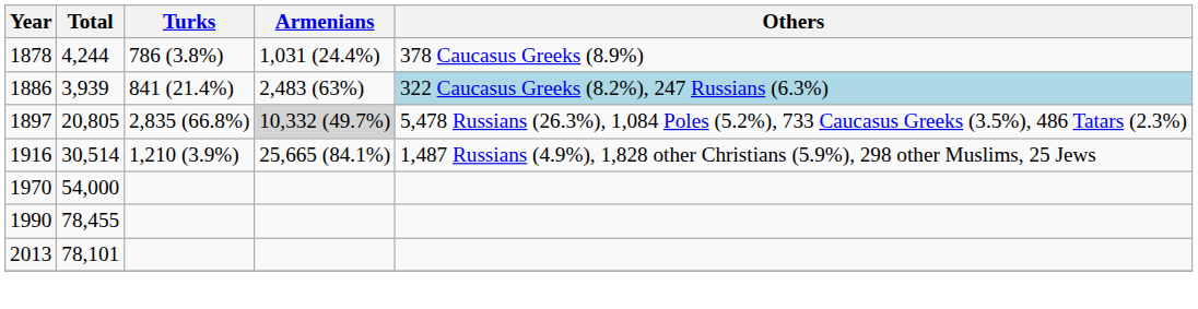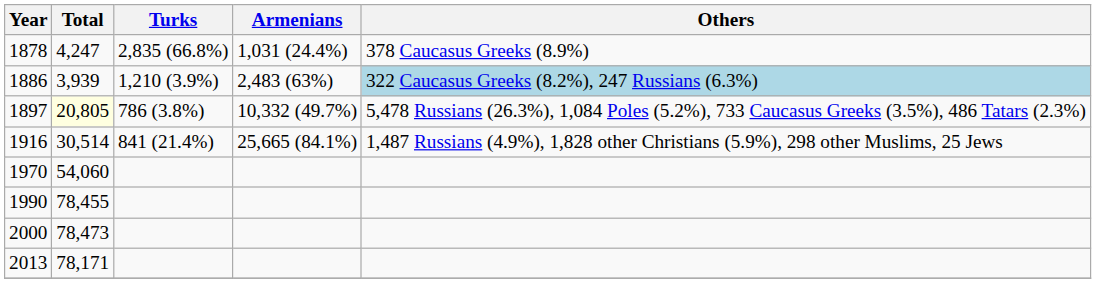1878 | Total: 4,244 -> 4,247
1878 | Turks: 786 (3.8%) -> 2,835 (66.8%)
1886 | Turks: 841 (21.4%) -> 1,210 (3.9%)
1897 | Total: no background -> lightyellow background
1897 | Turks: 2,835 (66.8%) -> 786 (3.8%)
1897 | Armenians: lightgrey background -> no background
1916 | Turks: 1,210 (3.9%) -> 841 (21.4%)
1970 | Total: 54,000 -> 54,060
+ row: 2000 | 78,473
2013 | Total: 78,101 -> 78,171
